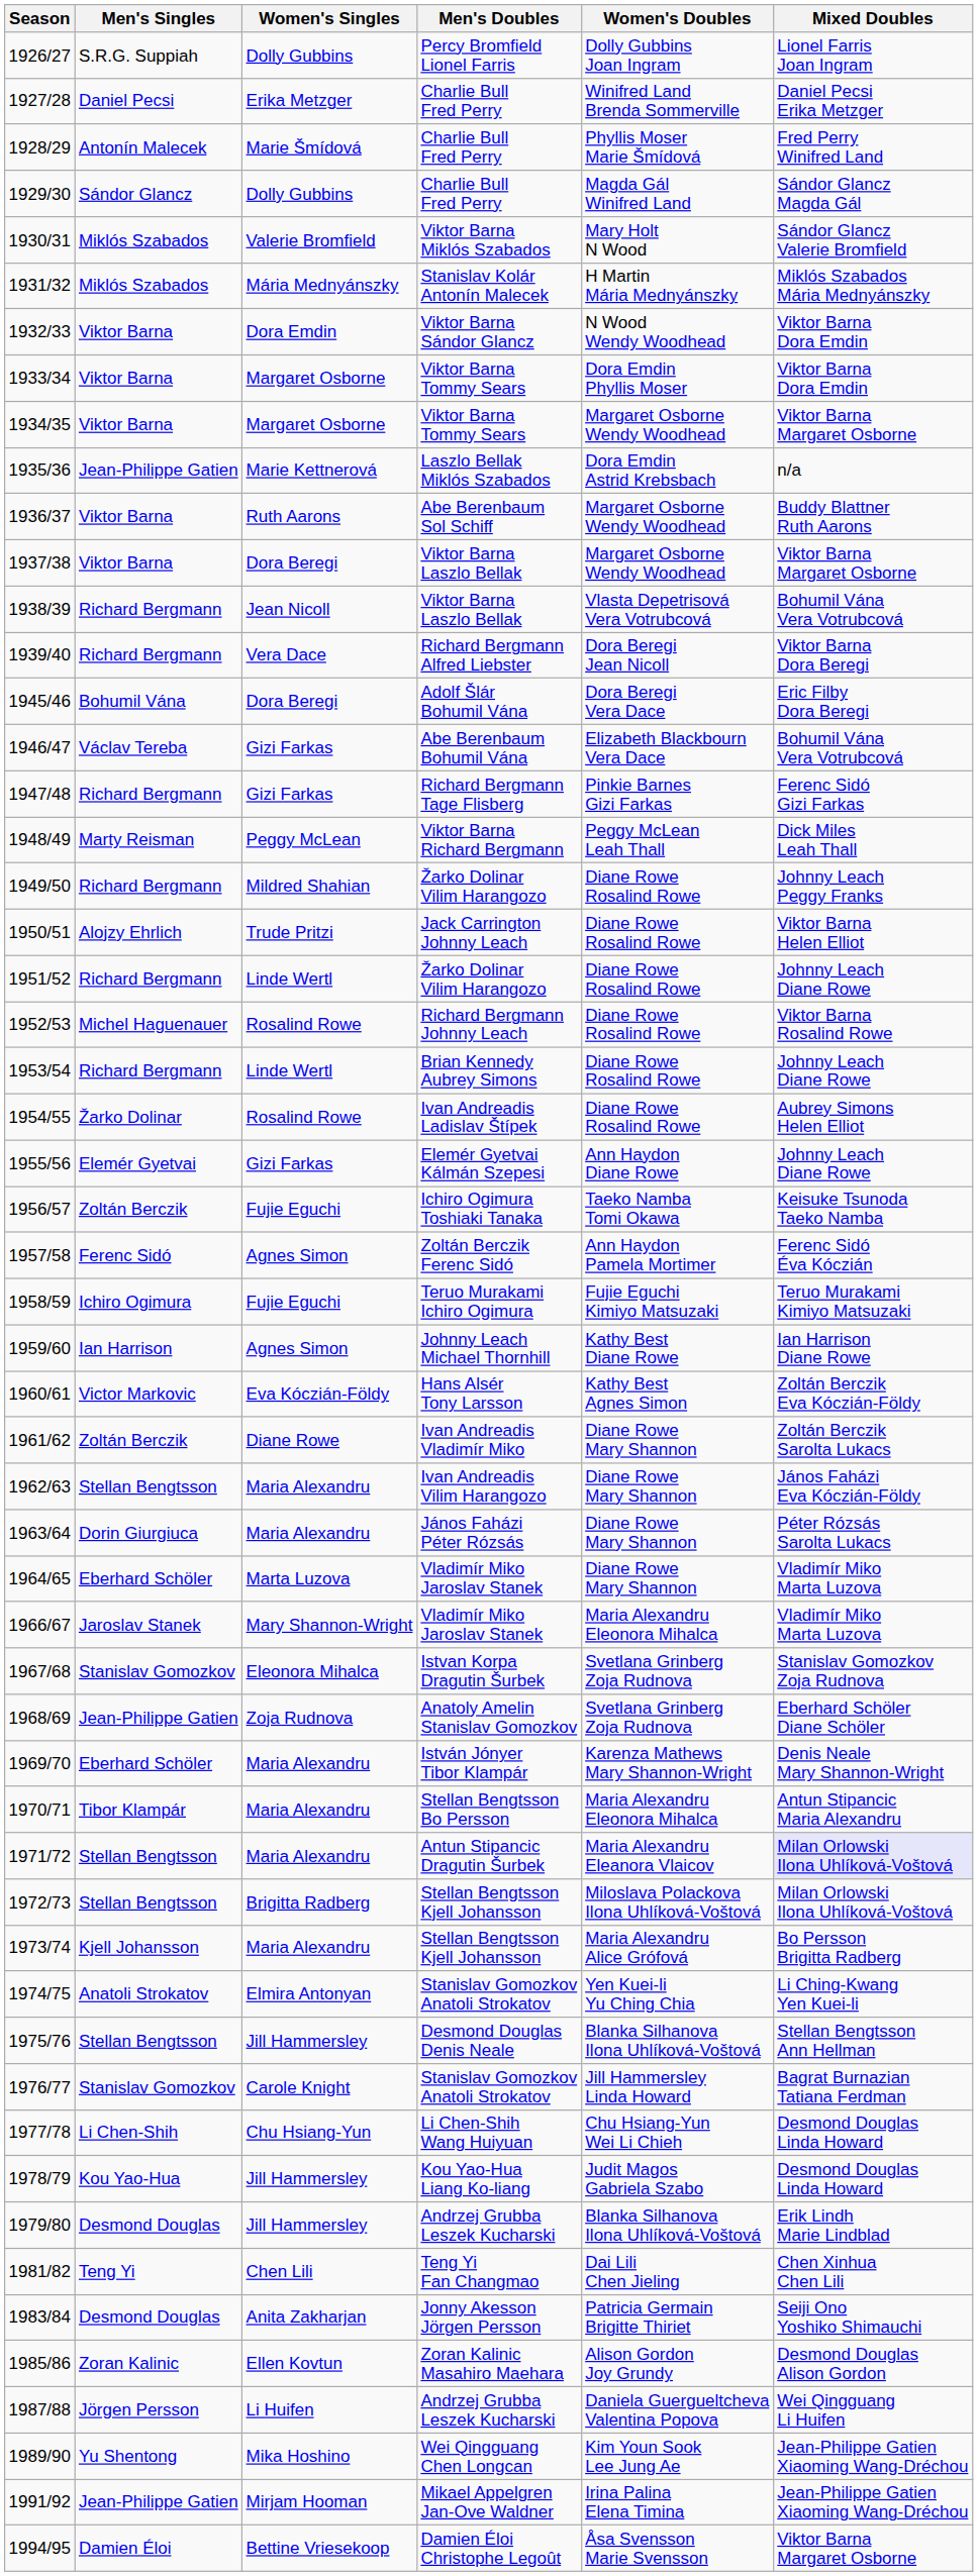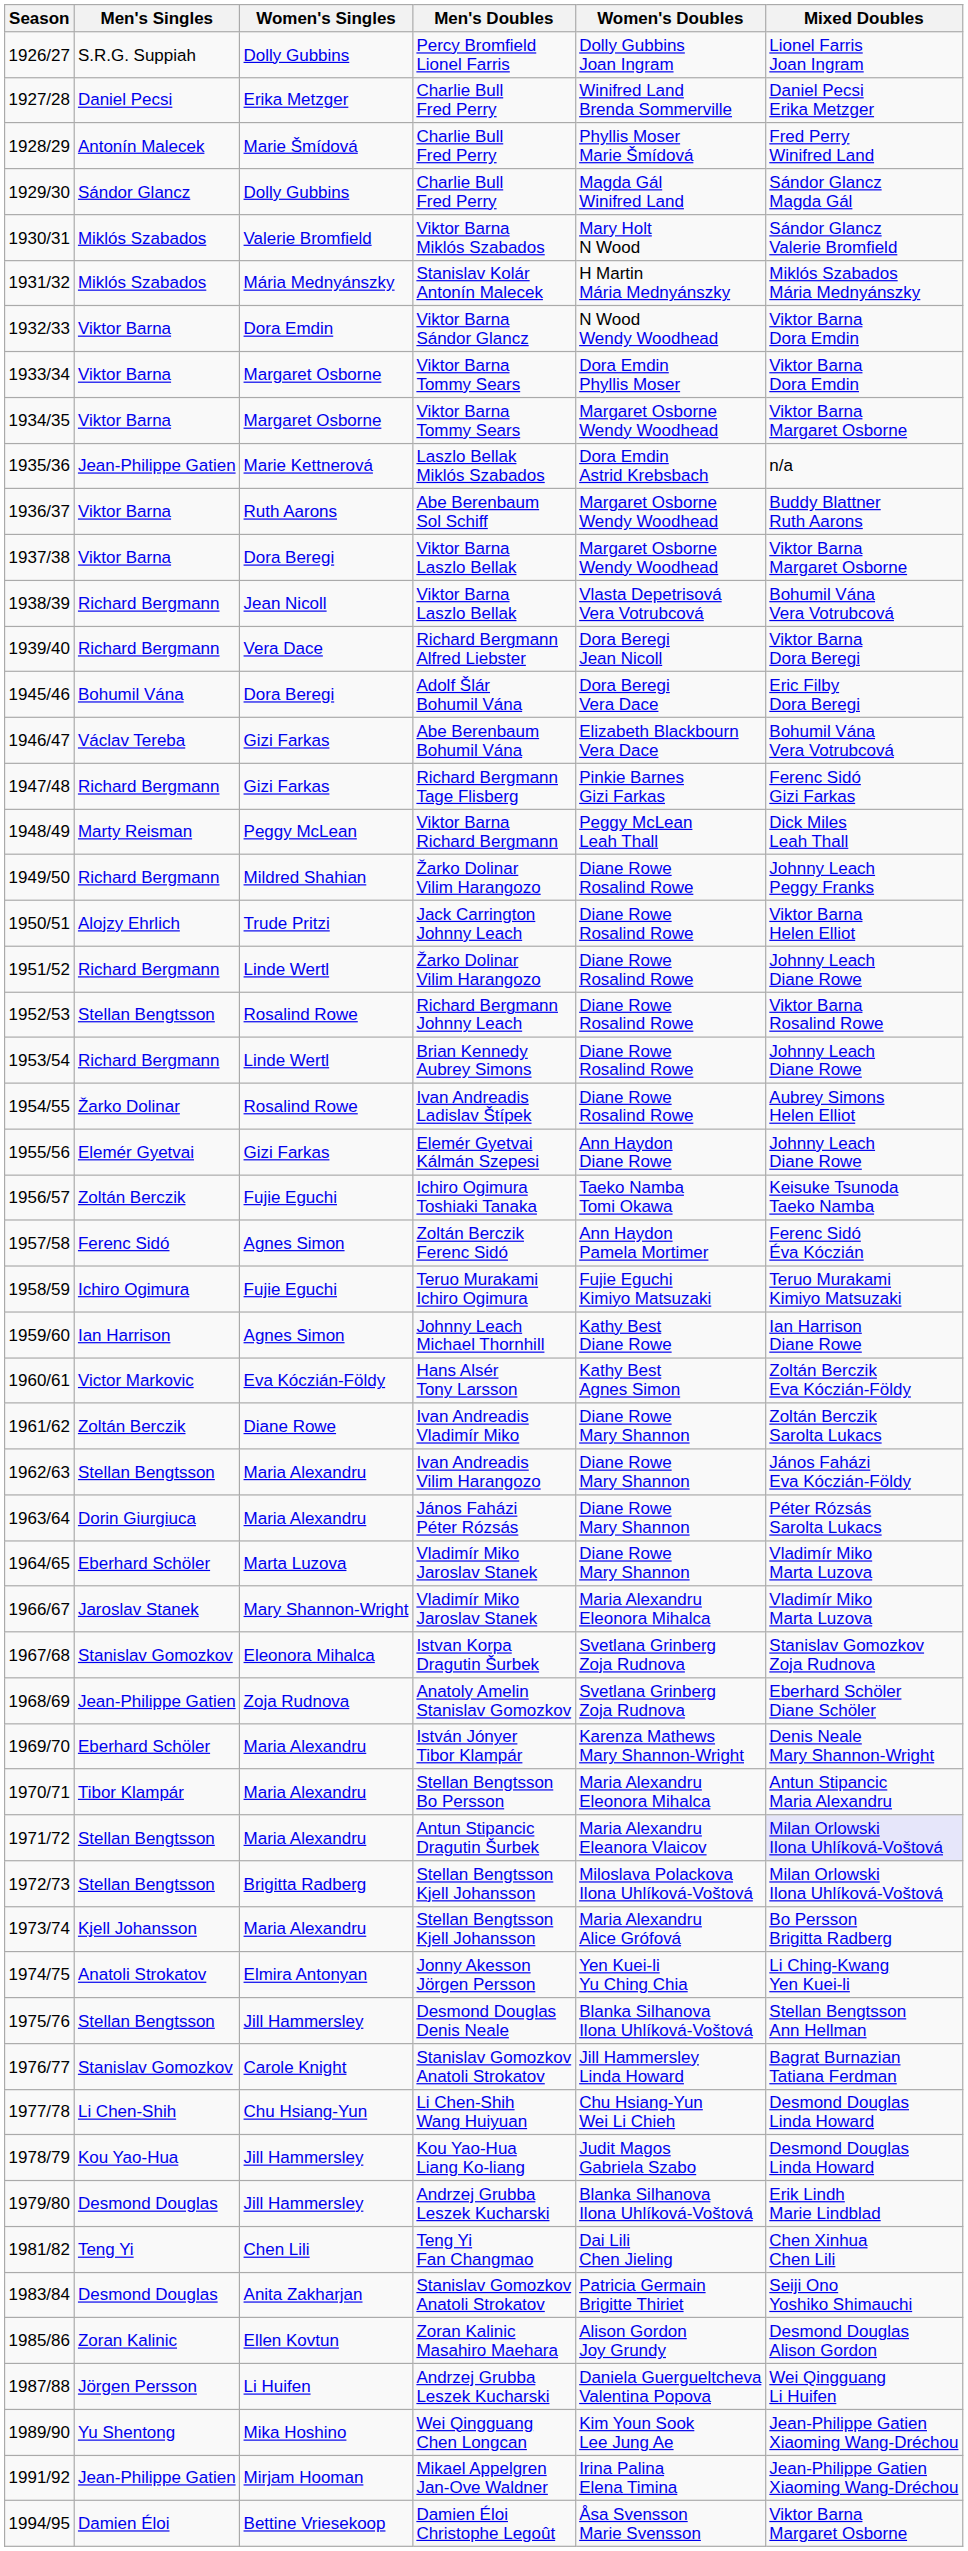1952/53 | Men's Singles: Michel Haguenauer -> Stellan Bengtsson
1974/75 | Men's Doubles: Stanislav Gomozkov Anatoli Strokatov -> Jonny Akesson Jörgen Persson
1983/84 | Men's Doubles: Jonny Akesson Jörgen Persson -> Stanislav Gomozkov Anatoli Strokatov
